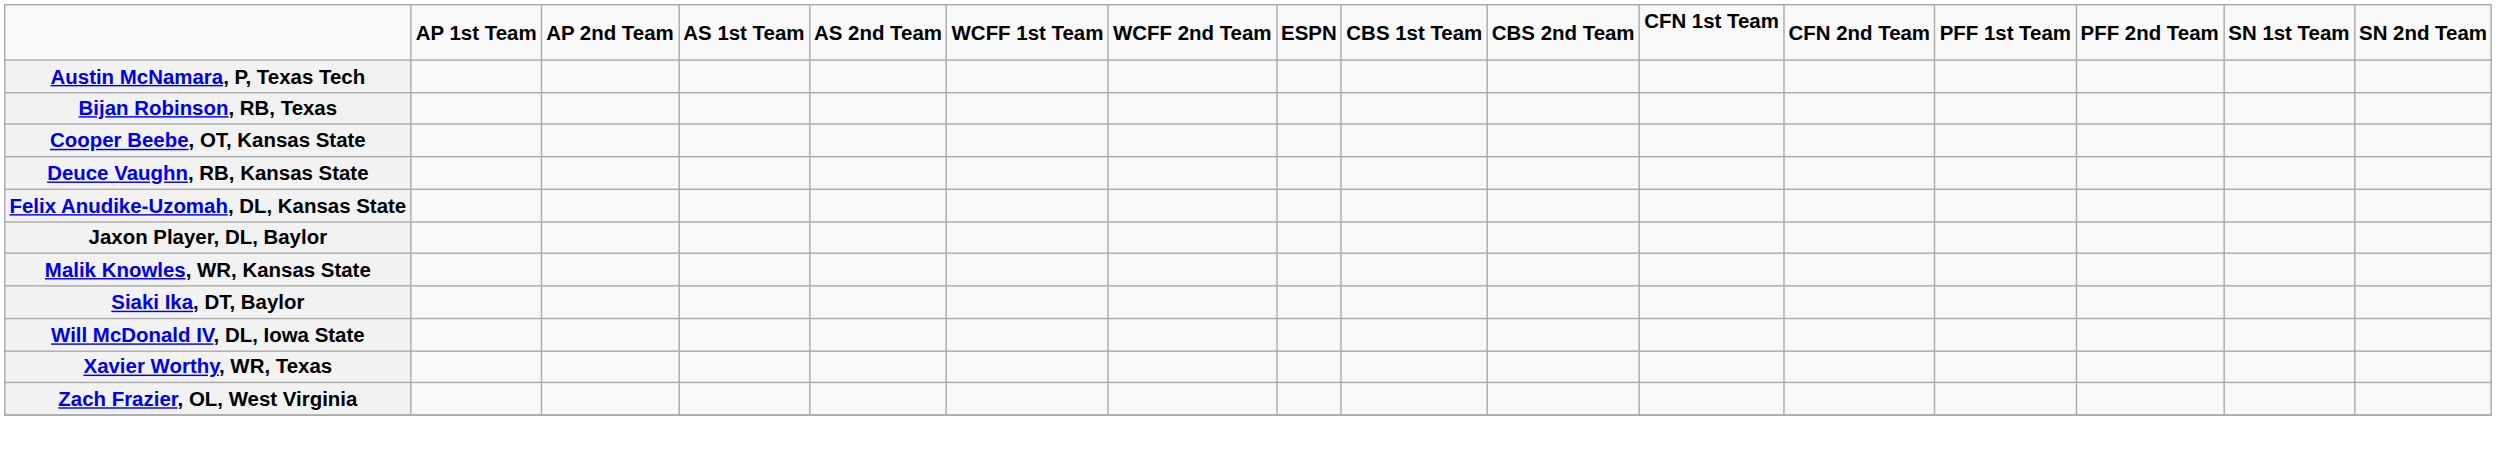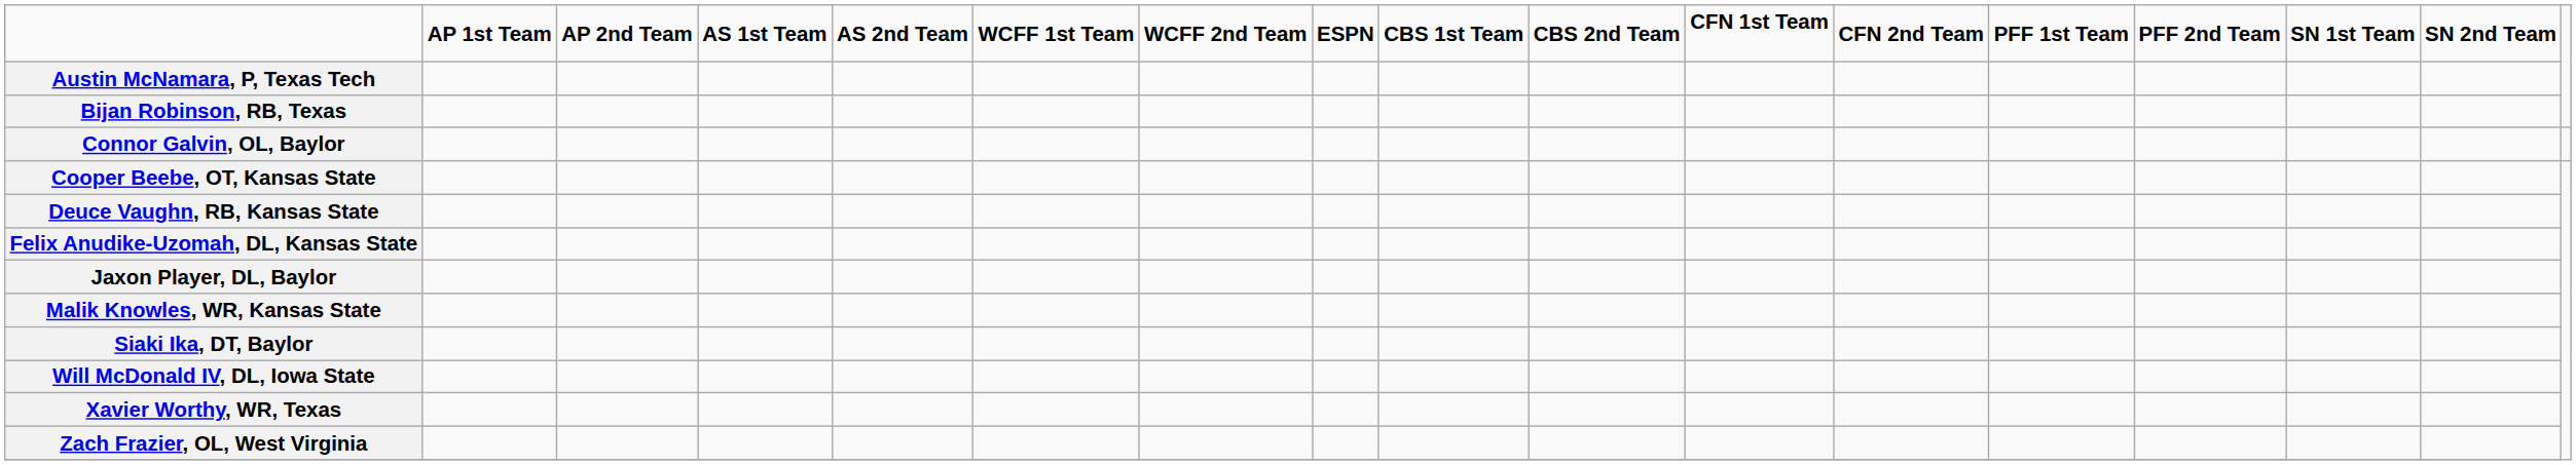+ row: Connor Galvin, OL, Baylor
